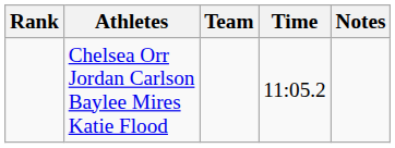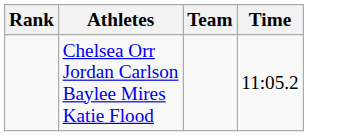- column: Notes
